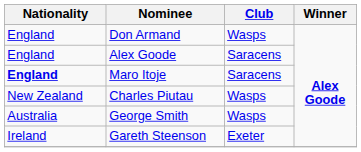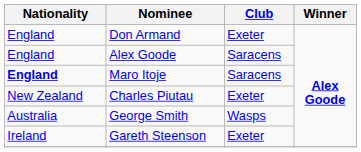Don Armand | Club: Wasps -> Exeter
Charles Piutau | Club: Wasps -> Exeter
